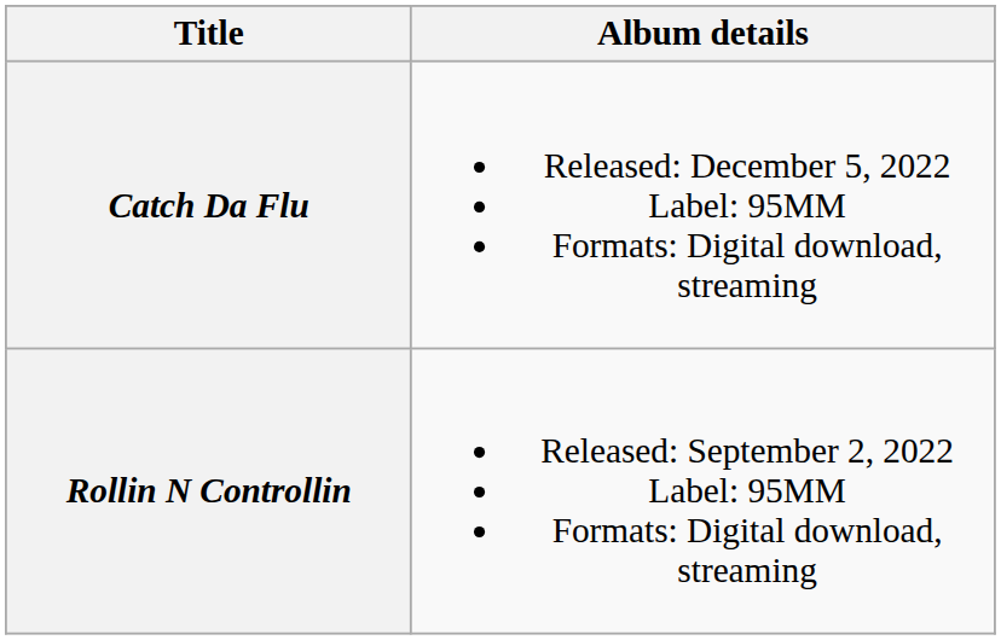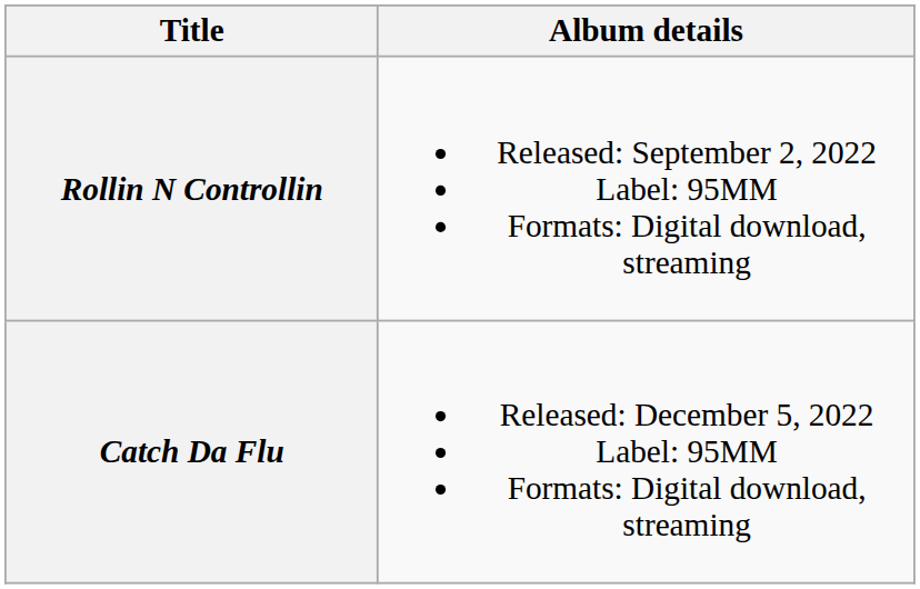rows swapped: Rollin N Controllin <-> Catch Da Flu
